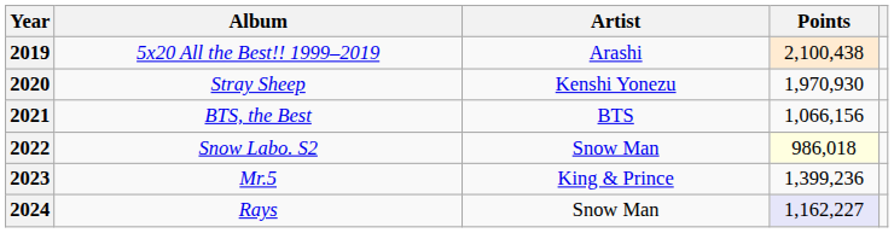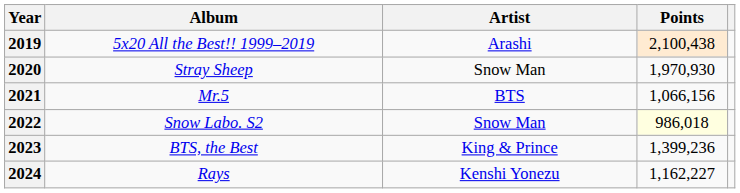2020 | Artist: Kenshi Yonezu -> Snow Man
2021 | Album: BTS, the Best -> Mr.5
2023 | Album: Mr.5 -> BTS, the Best
2024 | Artist: Snow Man -> Kenshi Yonezu
2024 | Points: lavender background -> no background
